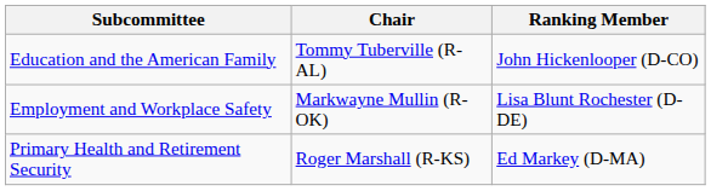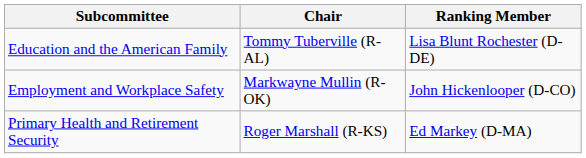Education and the American Family | Ranking Member: John Hickenlooper (D-CO) -> Lisa Blunt Rochester (D-DE)
Employment and Workplace Safety | Ranking Member: Lisa Blunt Rochester (D-DE) -> John Hickenlooper (D-CO)
